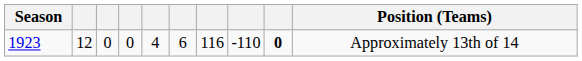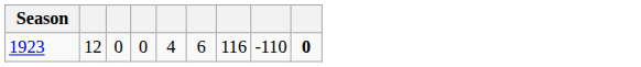- column: Position (Teams) | Approximately 13th of 14
